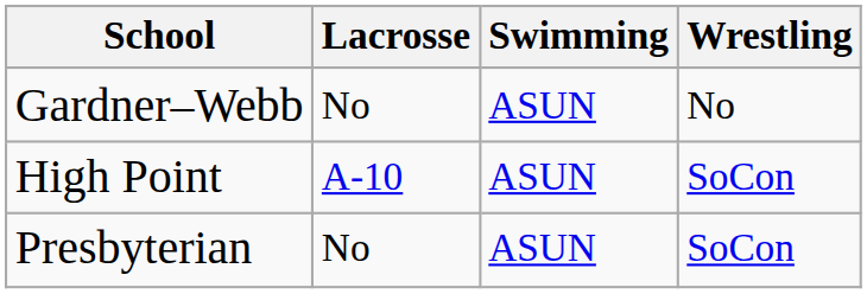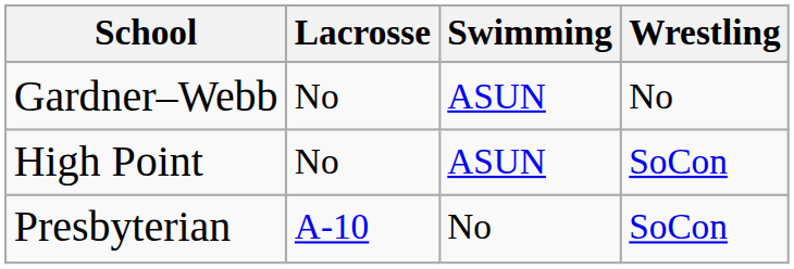High Point | Lacrosse: A-10 -> No
Presbyterian | Lacrosse: No -> A-10
Presbyterian | Swimming: ASUN -> No
